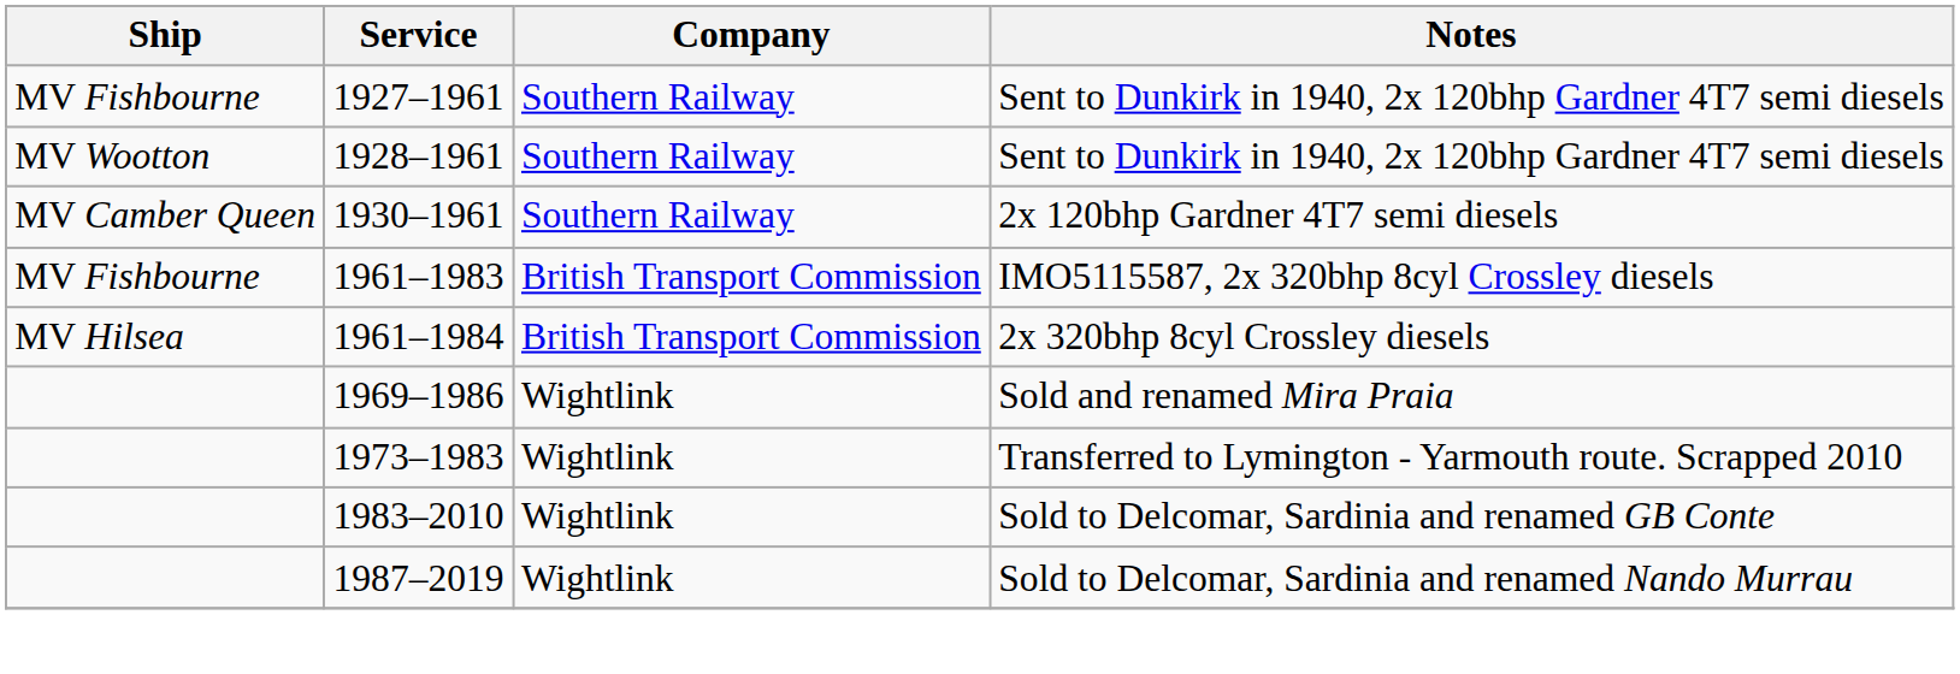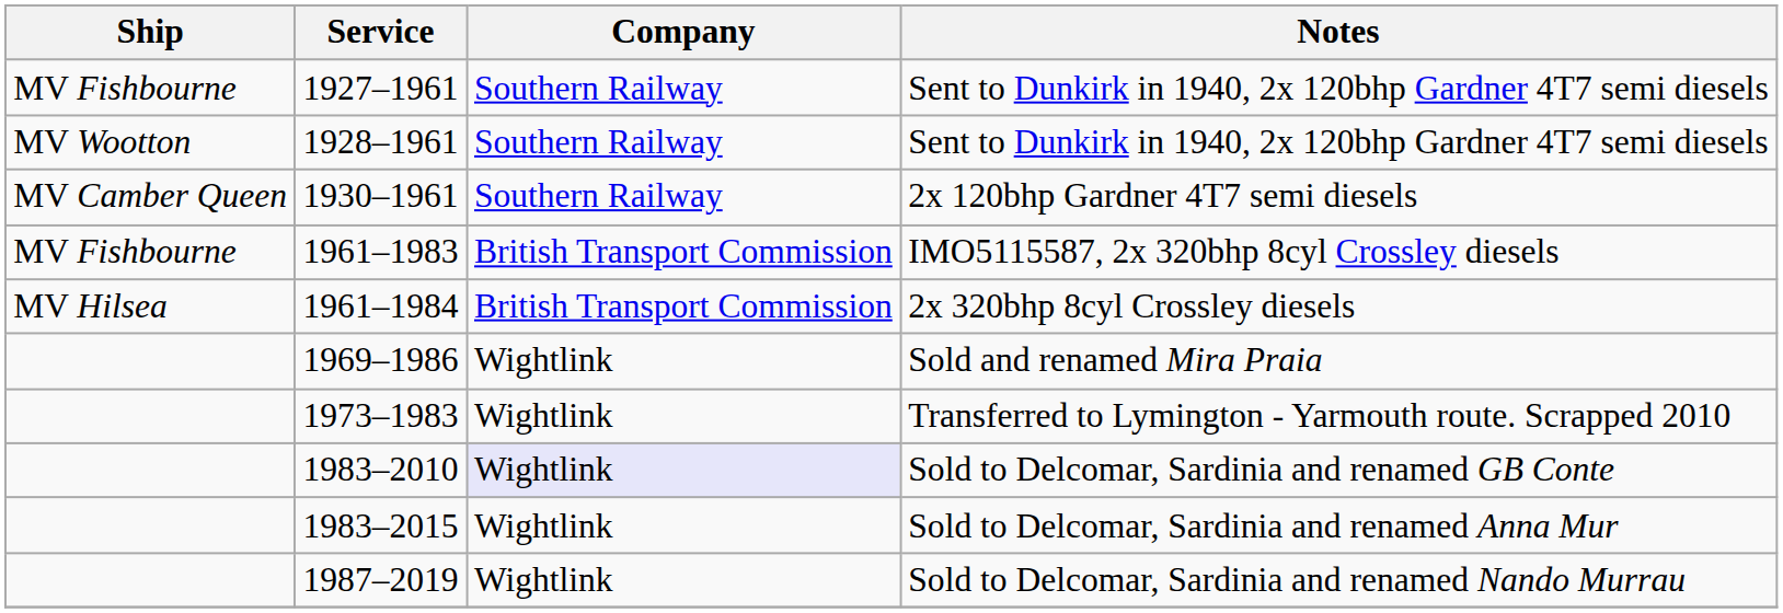Sold to Delcomar, Sardinia and renamed GB Conte | Company: no background -> lavender background
+ row: 1983–2015 | Wightlink | Sold to Delcomar, Sardinia and renamed Anna Mur
